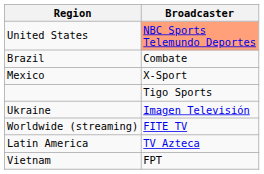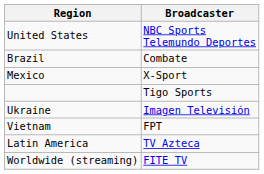United States | Broadcaster: lightsalmon background -> no background
rows swapped: Vietnam <-> Worldwide (streaming)
